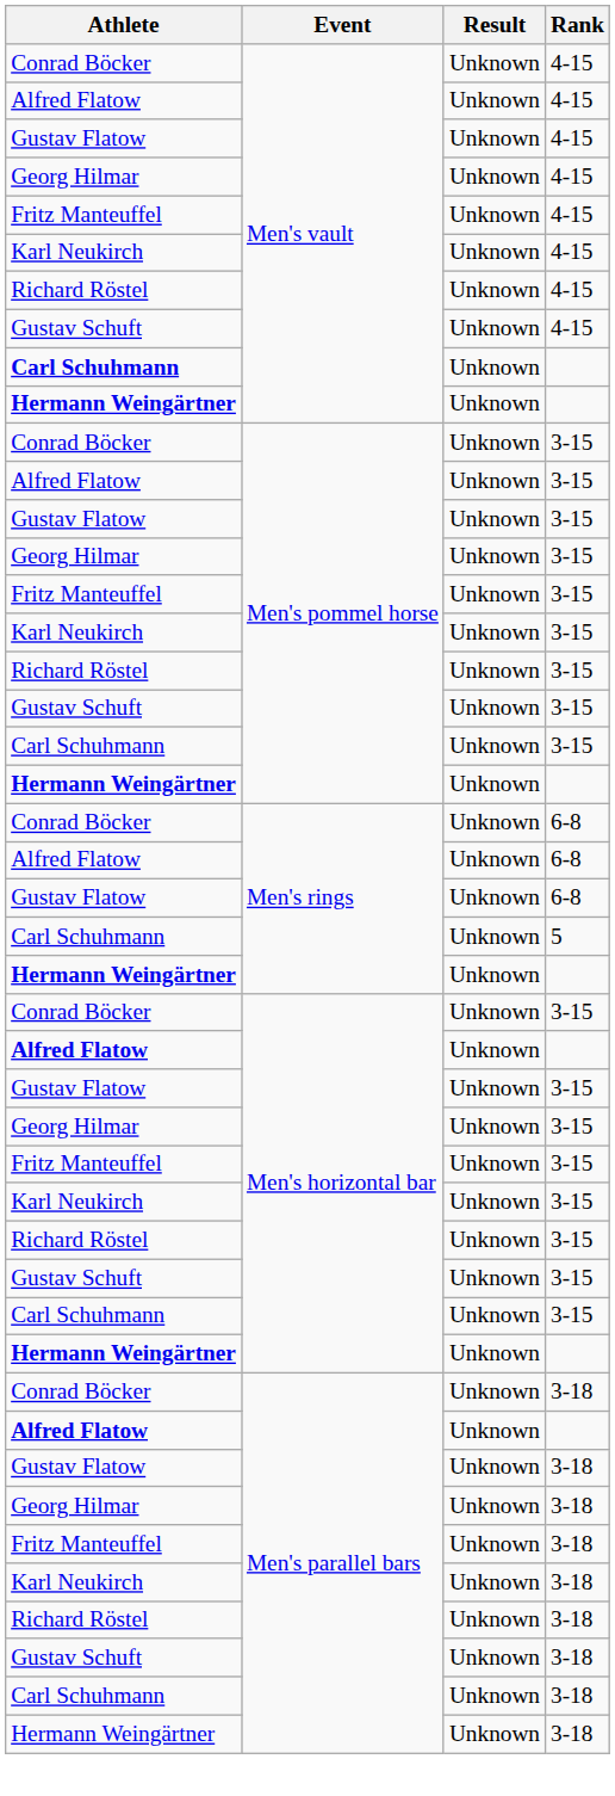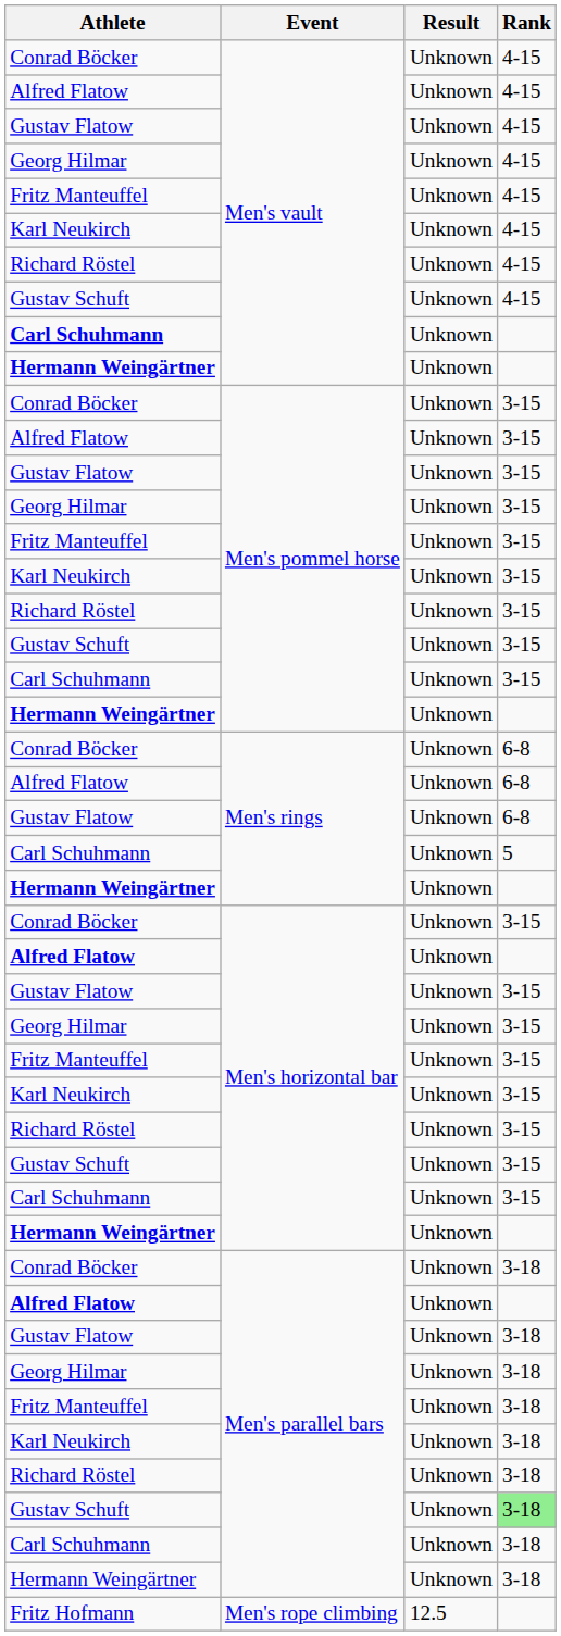Gustav Schuft / Men's parallel bars | Rank: no background -> lightgreen background
+ row: Fritz Hofmann | Men's rope climbing | 12.5
